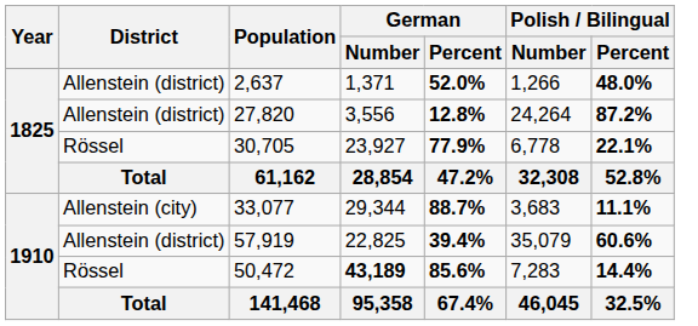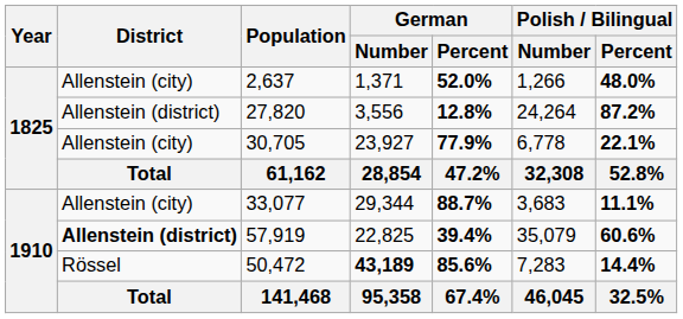2,637 | District: Allenstein (district) -> Allenstein (city)
30,705 | District: Rössel -> Allenstein (city)
57,919 | District: normal -> bold
